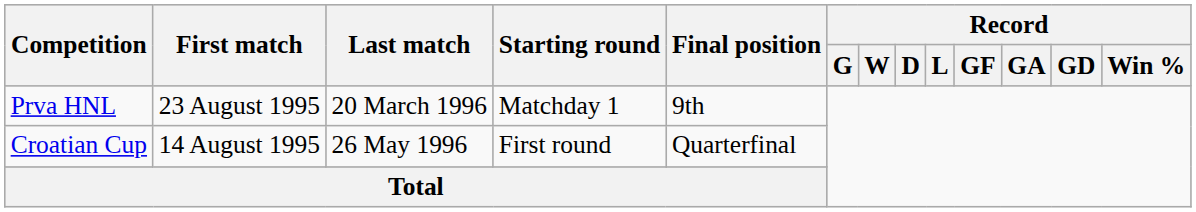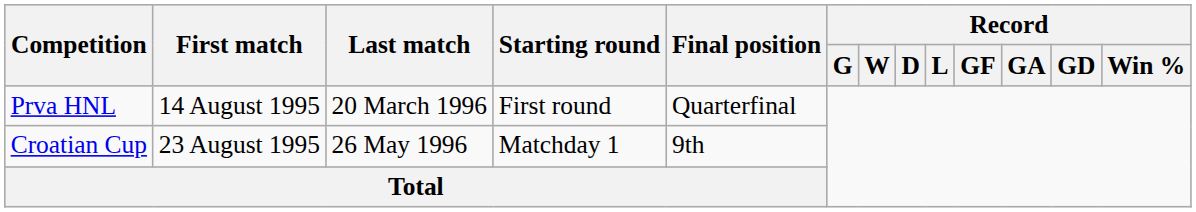Prva HNL | First match: 23 August 1995 -> 14 August 1995
Prva HNL | Starting round: Matchday 1 -> First round
Prva HNL | Final position: 9th -> Quarterfinal
Croatian Cup | First match: 14 August 1995 -> 23 August 1995
Croatian Cup | Starting round: First round -> Matchday 1
Croatian Cup | Final position: Quarterfinal -> 9th
